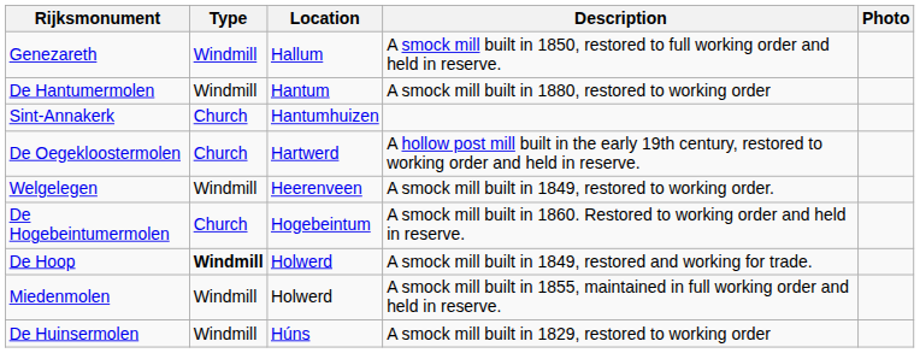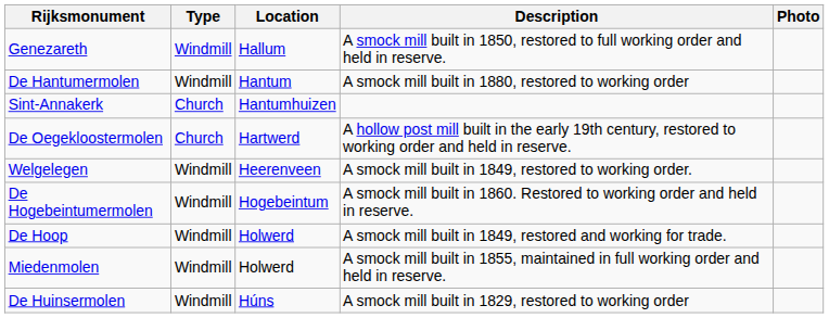De Hogebeintumermolen | Type: Church -> Windmill
De Hoop | Type: bold -> normal
